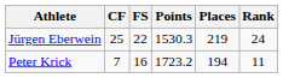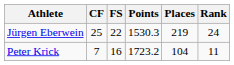Peter Krick | Places: 194 -> 104
